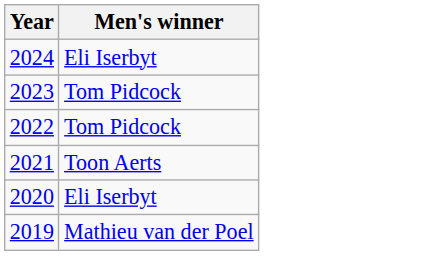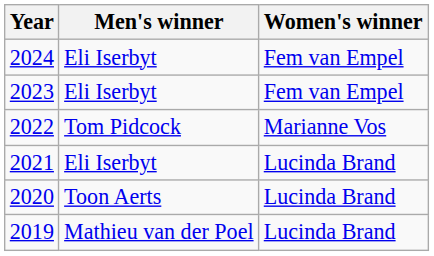+ column: Women's winner | Fem van Empel | Fem van Empel | Marianne Vos | Lucinda Brand | Lucinda Brand | Lucinda Brand
2023 | Men's winner: Tom Pidcock -> Eli Iserbyt
2021 | Men's winner: Toon Aerts -> Eli Iserbyt
2020 | Men's winner: Eli Iserbyt -> Toon Aerts
